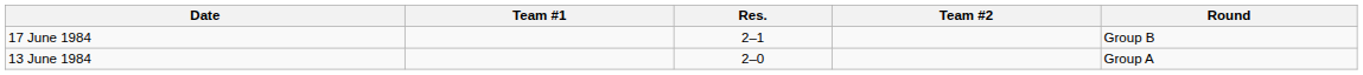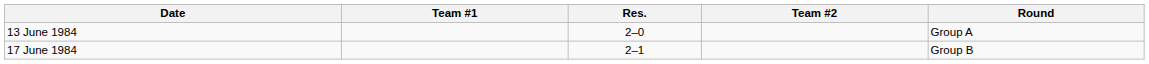rows swapped: 13 June 1984 <-> 17 June 1984
